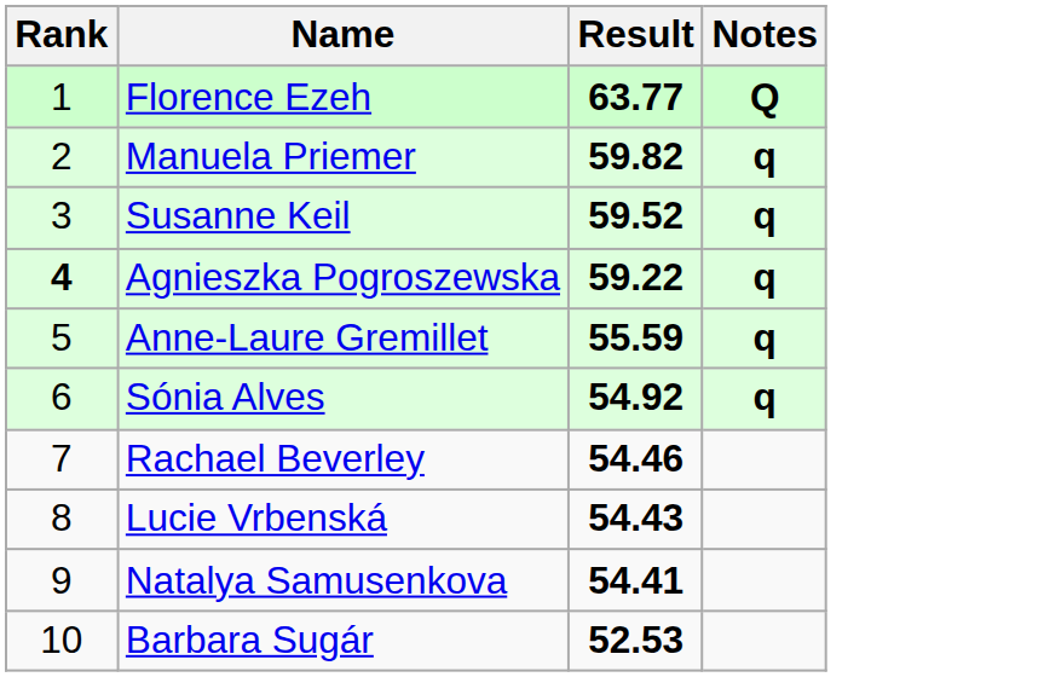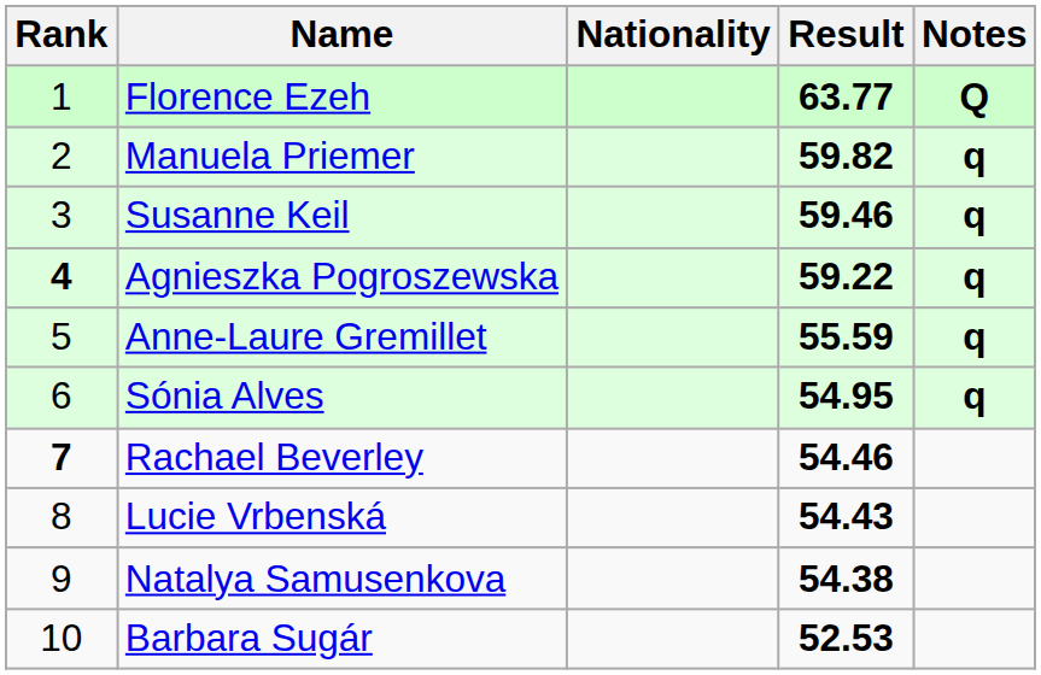+ column: Nationality
Susanne Keil | Result: 59.52 -> 59.46
Sónia Alves | Result: 54.92 -> 54.95
Rachael Beverley | Rank: normal -> bold
Natalya Samusenkova | Result: 54.41 -> 54.38
